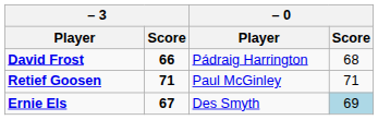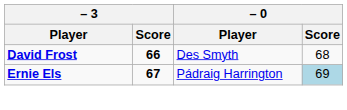David Frost | – 0 / Player: Pádraig Harrington -> Des Smyth
- row: Retief Goosen | 71 | Paul McGinley | 71
Ernie Els | – 0 / Player: Des Smyth -> Pádraig Harrington
